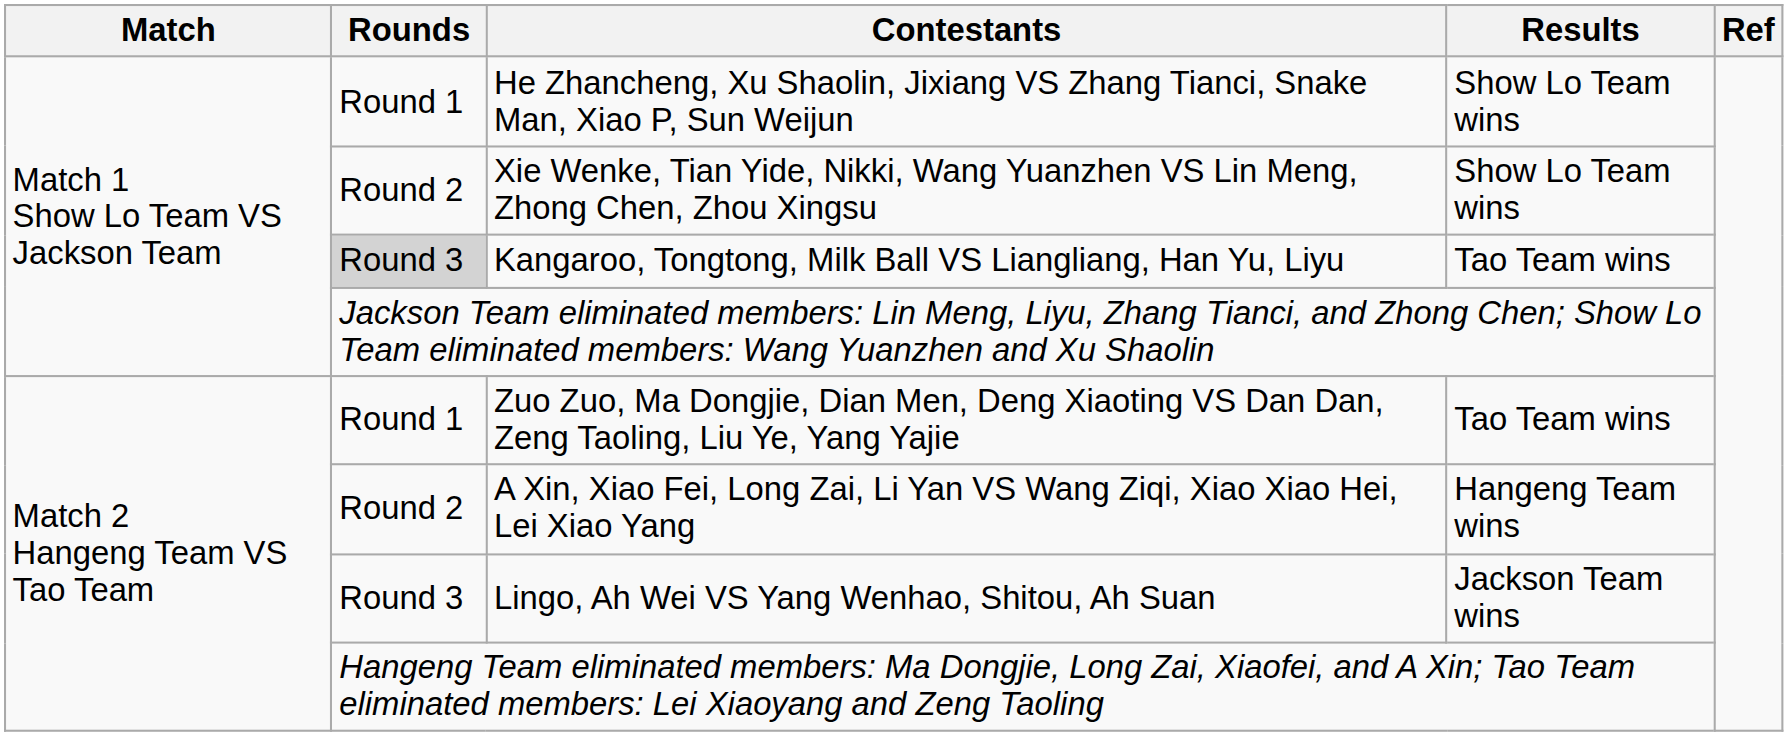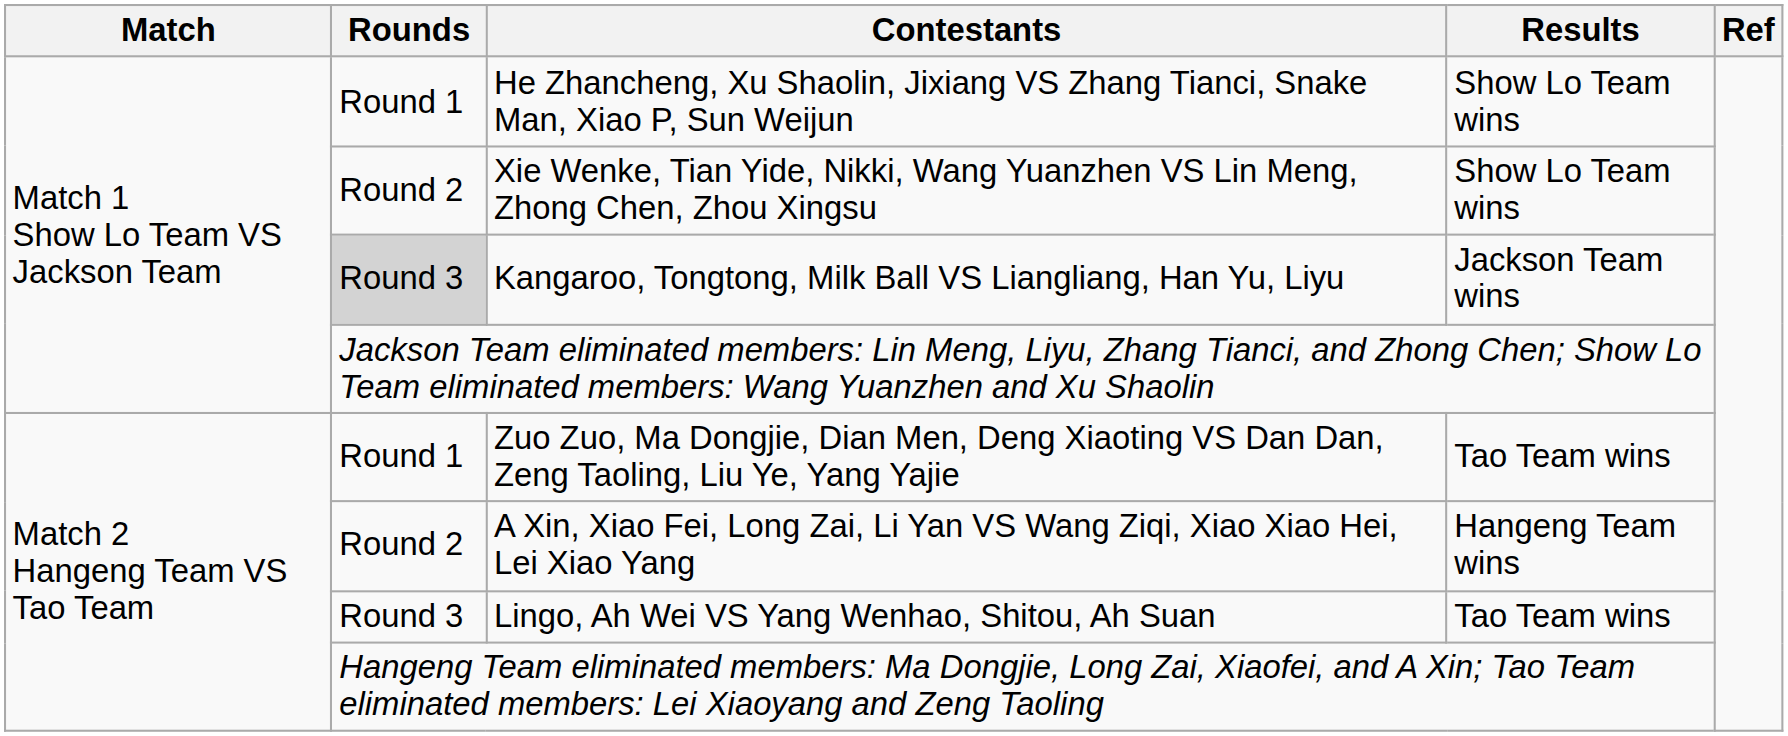Kangaroo, Tongtong, Milk Ball VS Liangliang, Han Yu, Liyu | Results: Tao Team wins -> Jackson Team wins
Lingo, Ah Wei VS Yang Wenhao, Shitou, Ah Suan | Results: Jackson Team wins -> Tao Team wins
